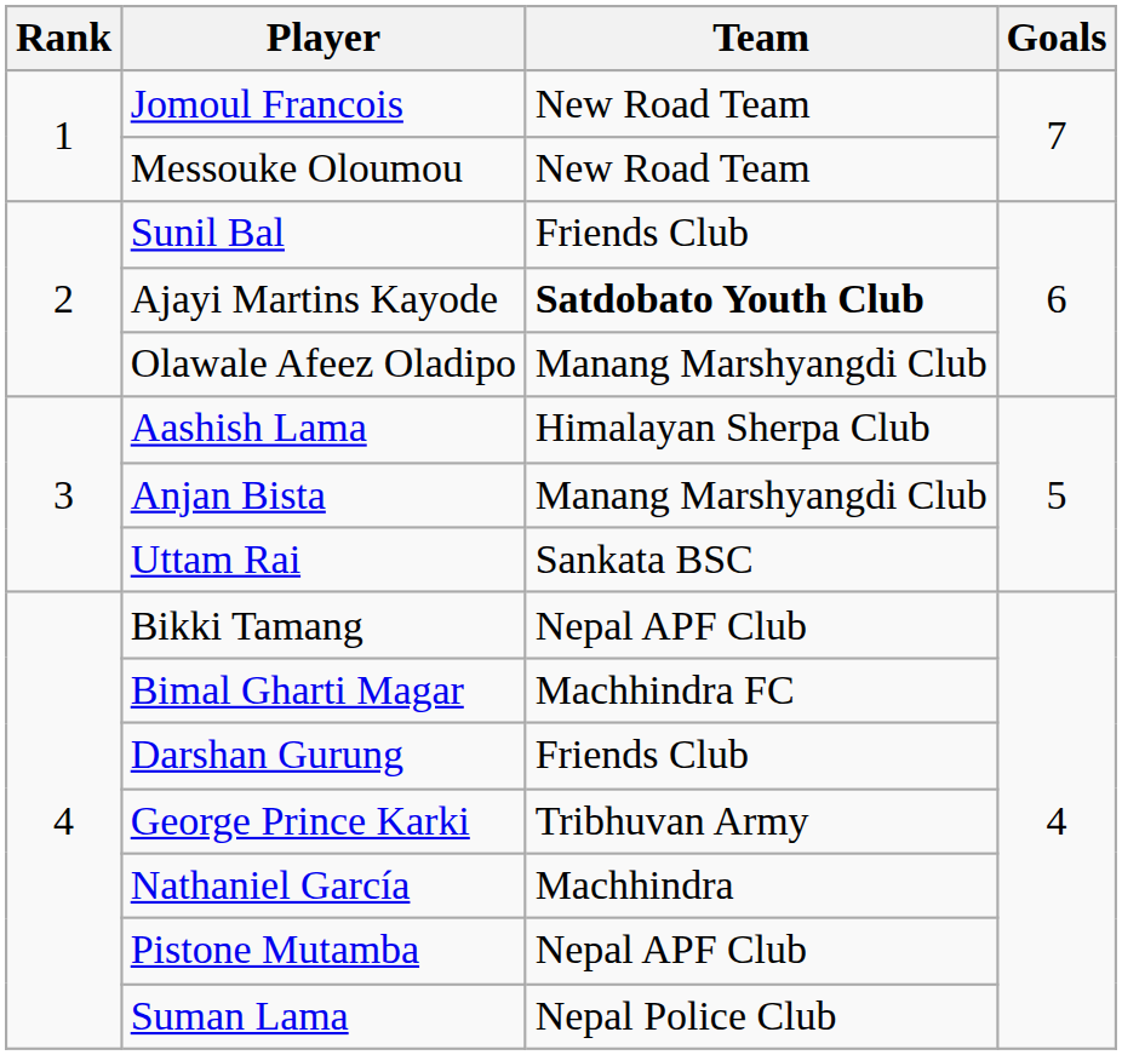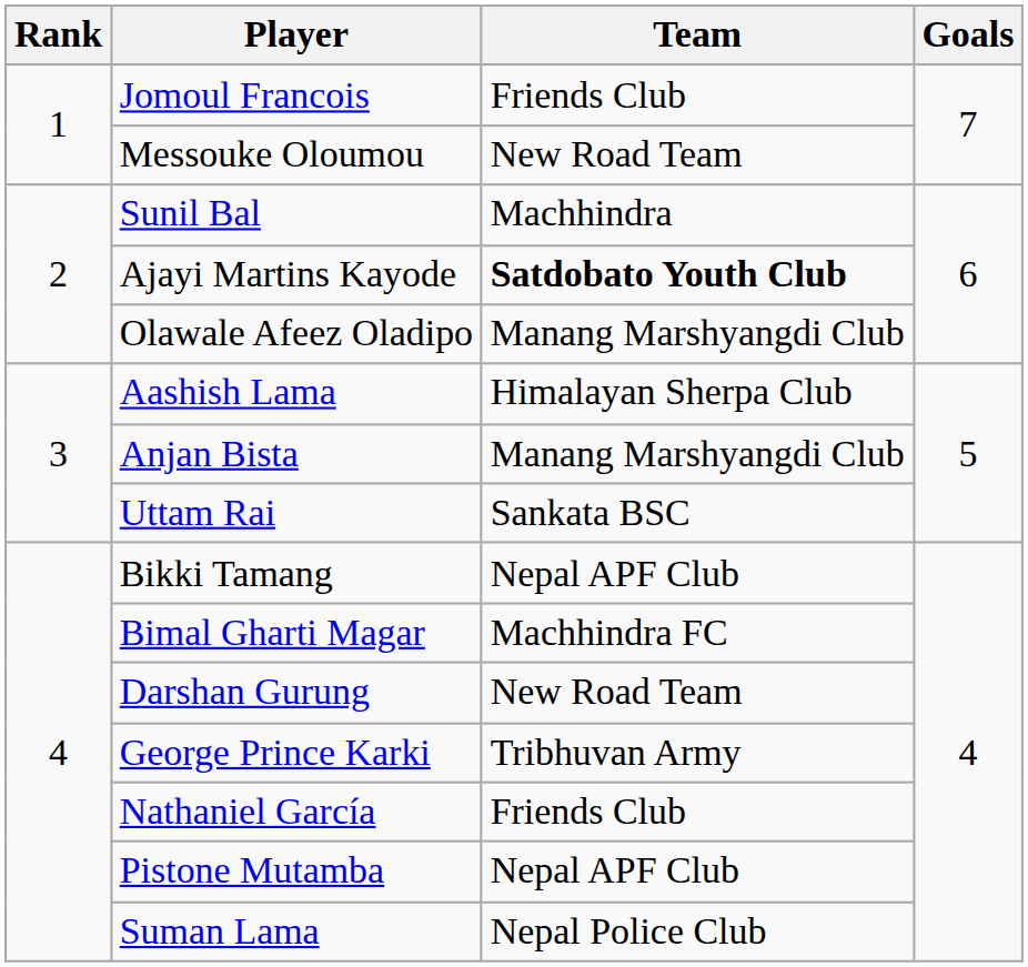Jomoul Francois | Team: New Road Team -> Friends Club
Sunil Bal | Team: Friends Club -> Machhindra
Darshan Gurung | Team: Friends Club -> New Road Team
Nathaniel García | Team: Machhindra -> Friends Club
